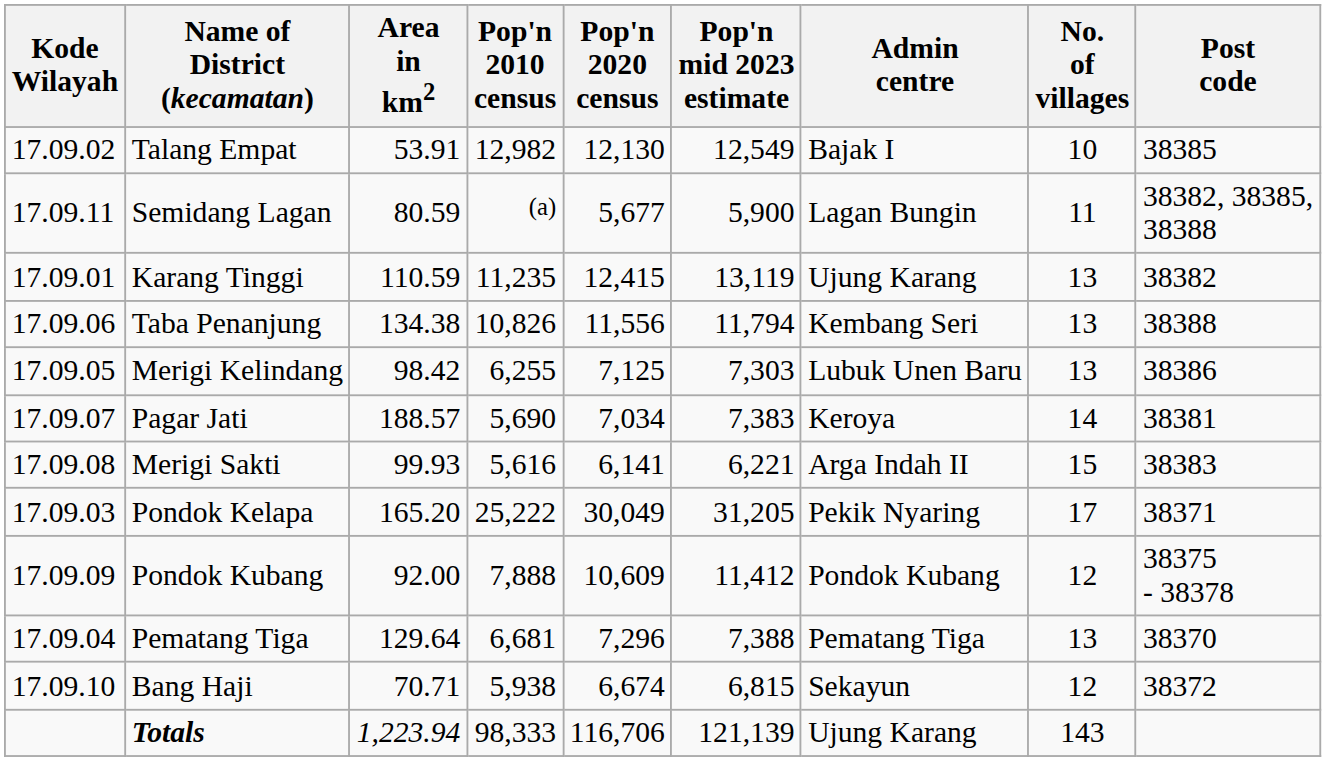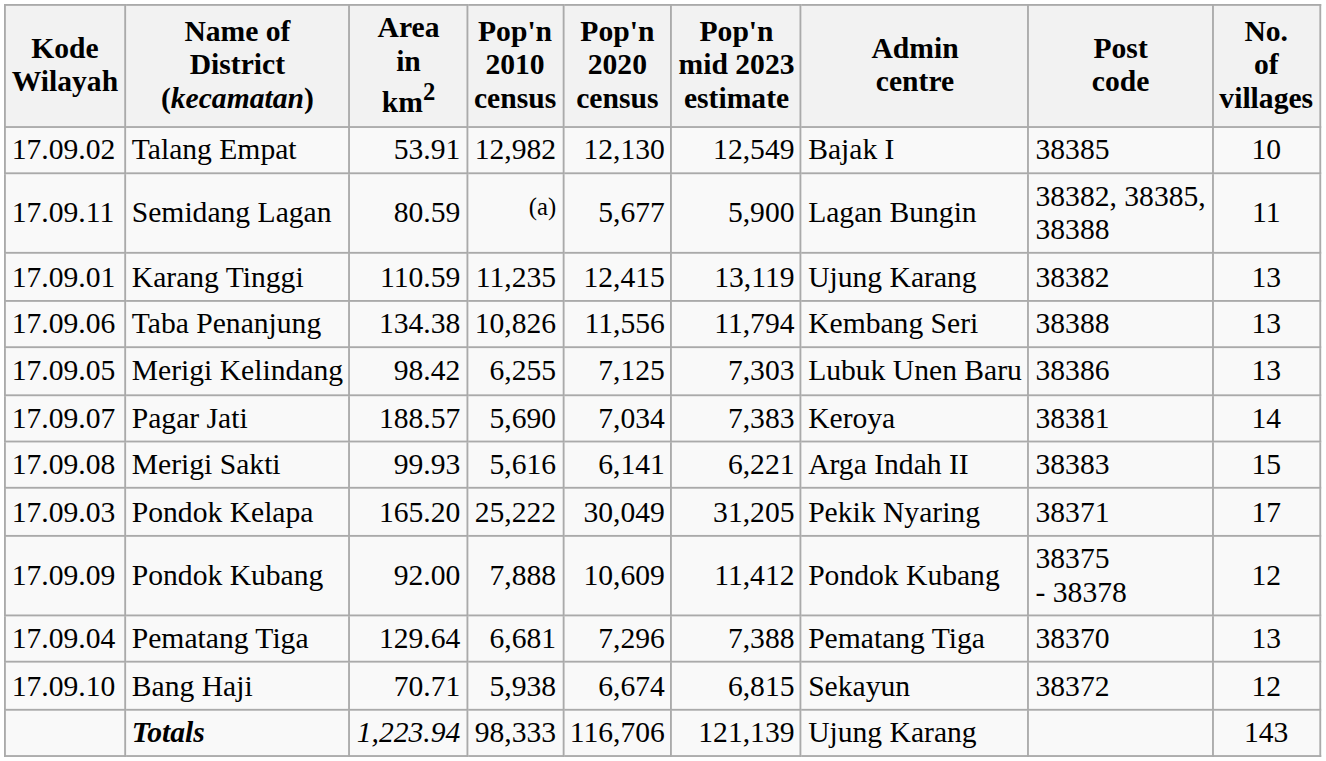columns swapped: No. of villages <-> Post code
